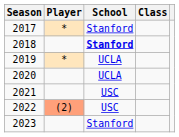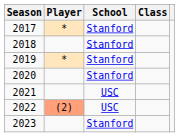2018 | School: bold -> normal
2019 | School: UCLA -> Stanford
2020 | School: UCLA -> Stanford
